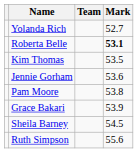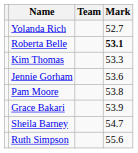Kim Thomas | Mark: 53.5 -> 53.3
Sheila Barney | Mark: 54.5 -> 54.7
